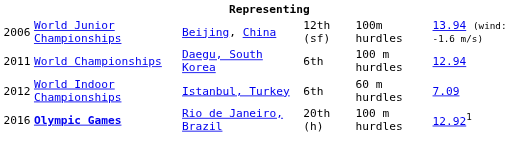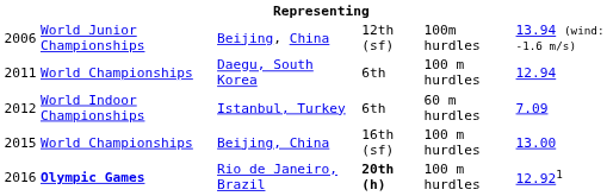+ row: 2015 | World Championships | Beijing, China | 16th (sf) | 100 m hurdles | 13.00
2016 | column 4: normal -> bold
